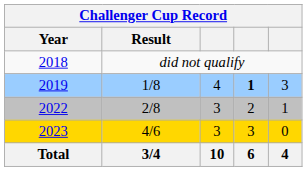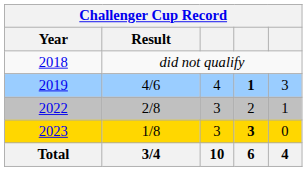2019 | Result: 1/8 -> 4/6
2023 | Result: 4/6 -> 1/8
2023 | column 4: normal -> bold
